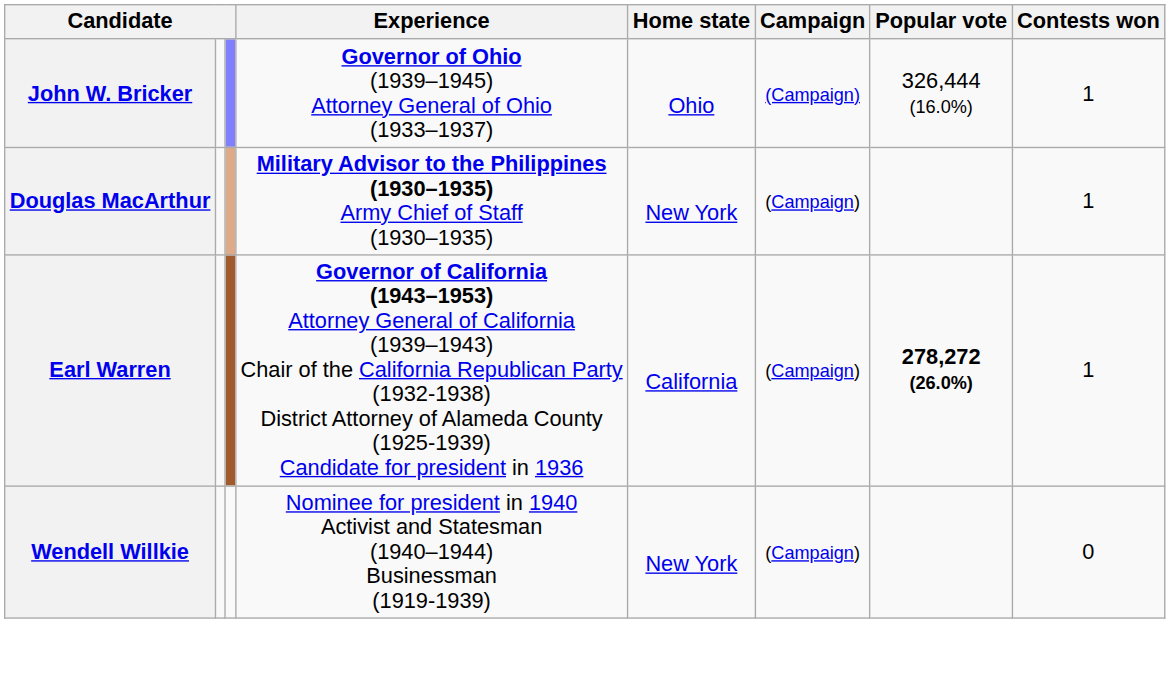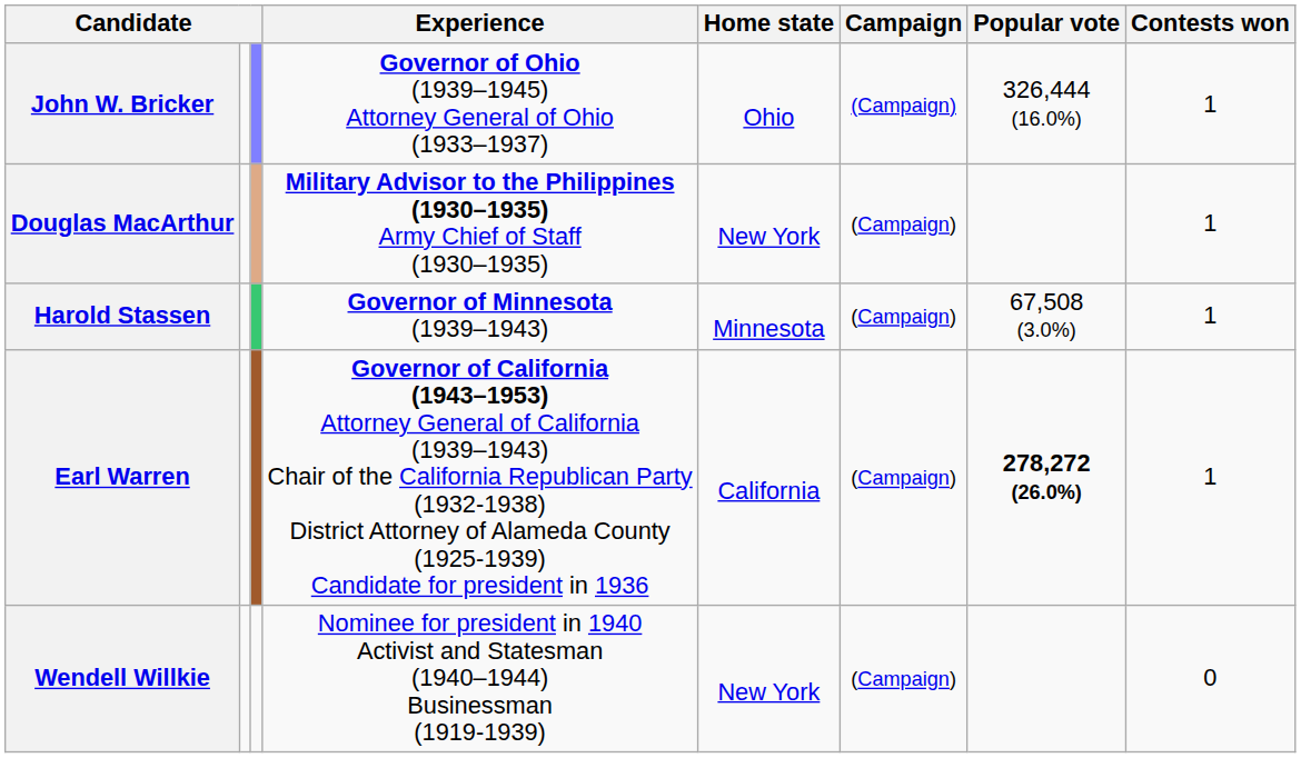+ row: Harold Stassen | Governor of Minnesota (1939–1943) | Minnesota | (Campaign) | 67,508 (3.0%) | 1
